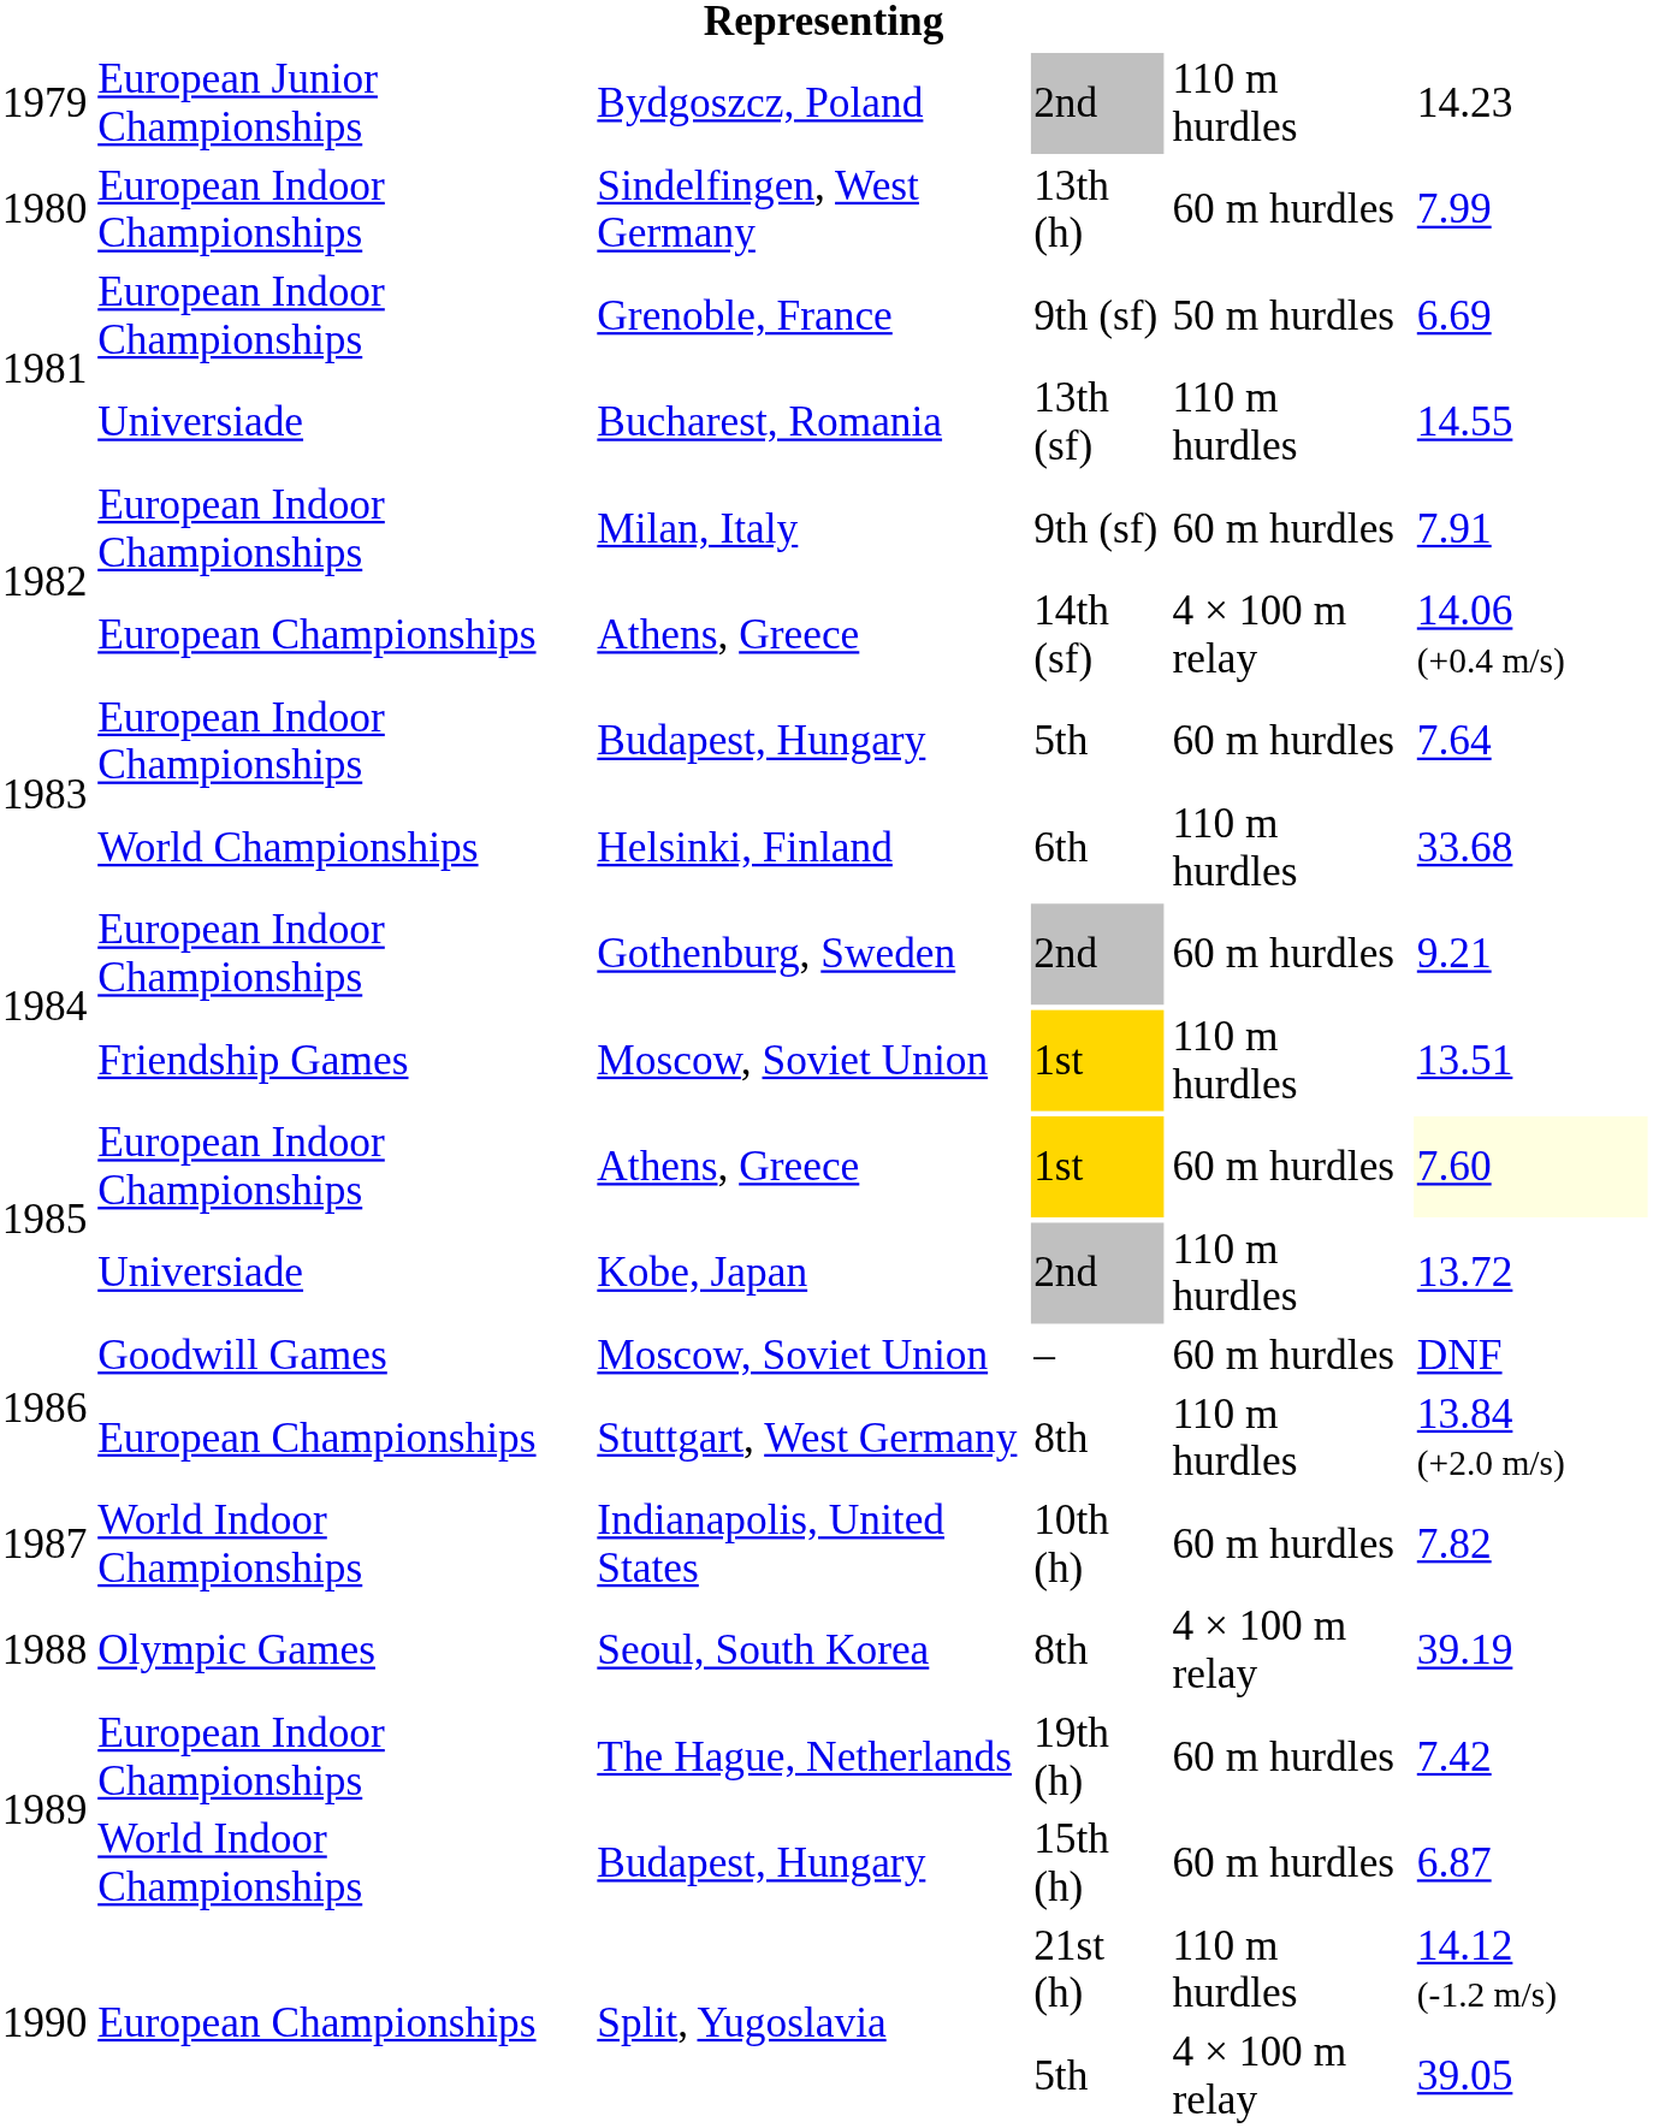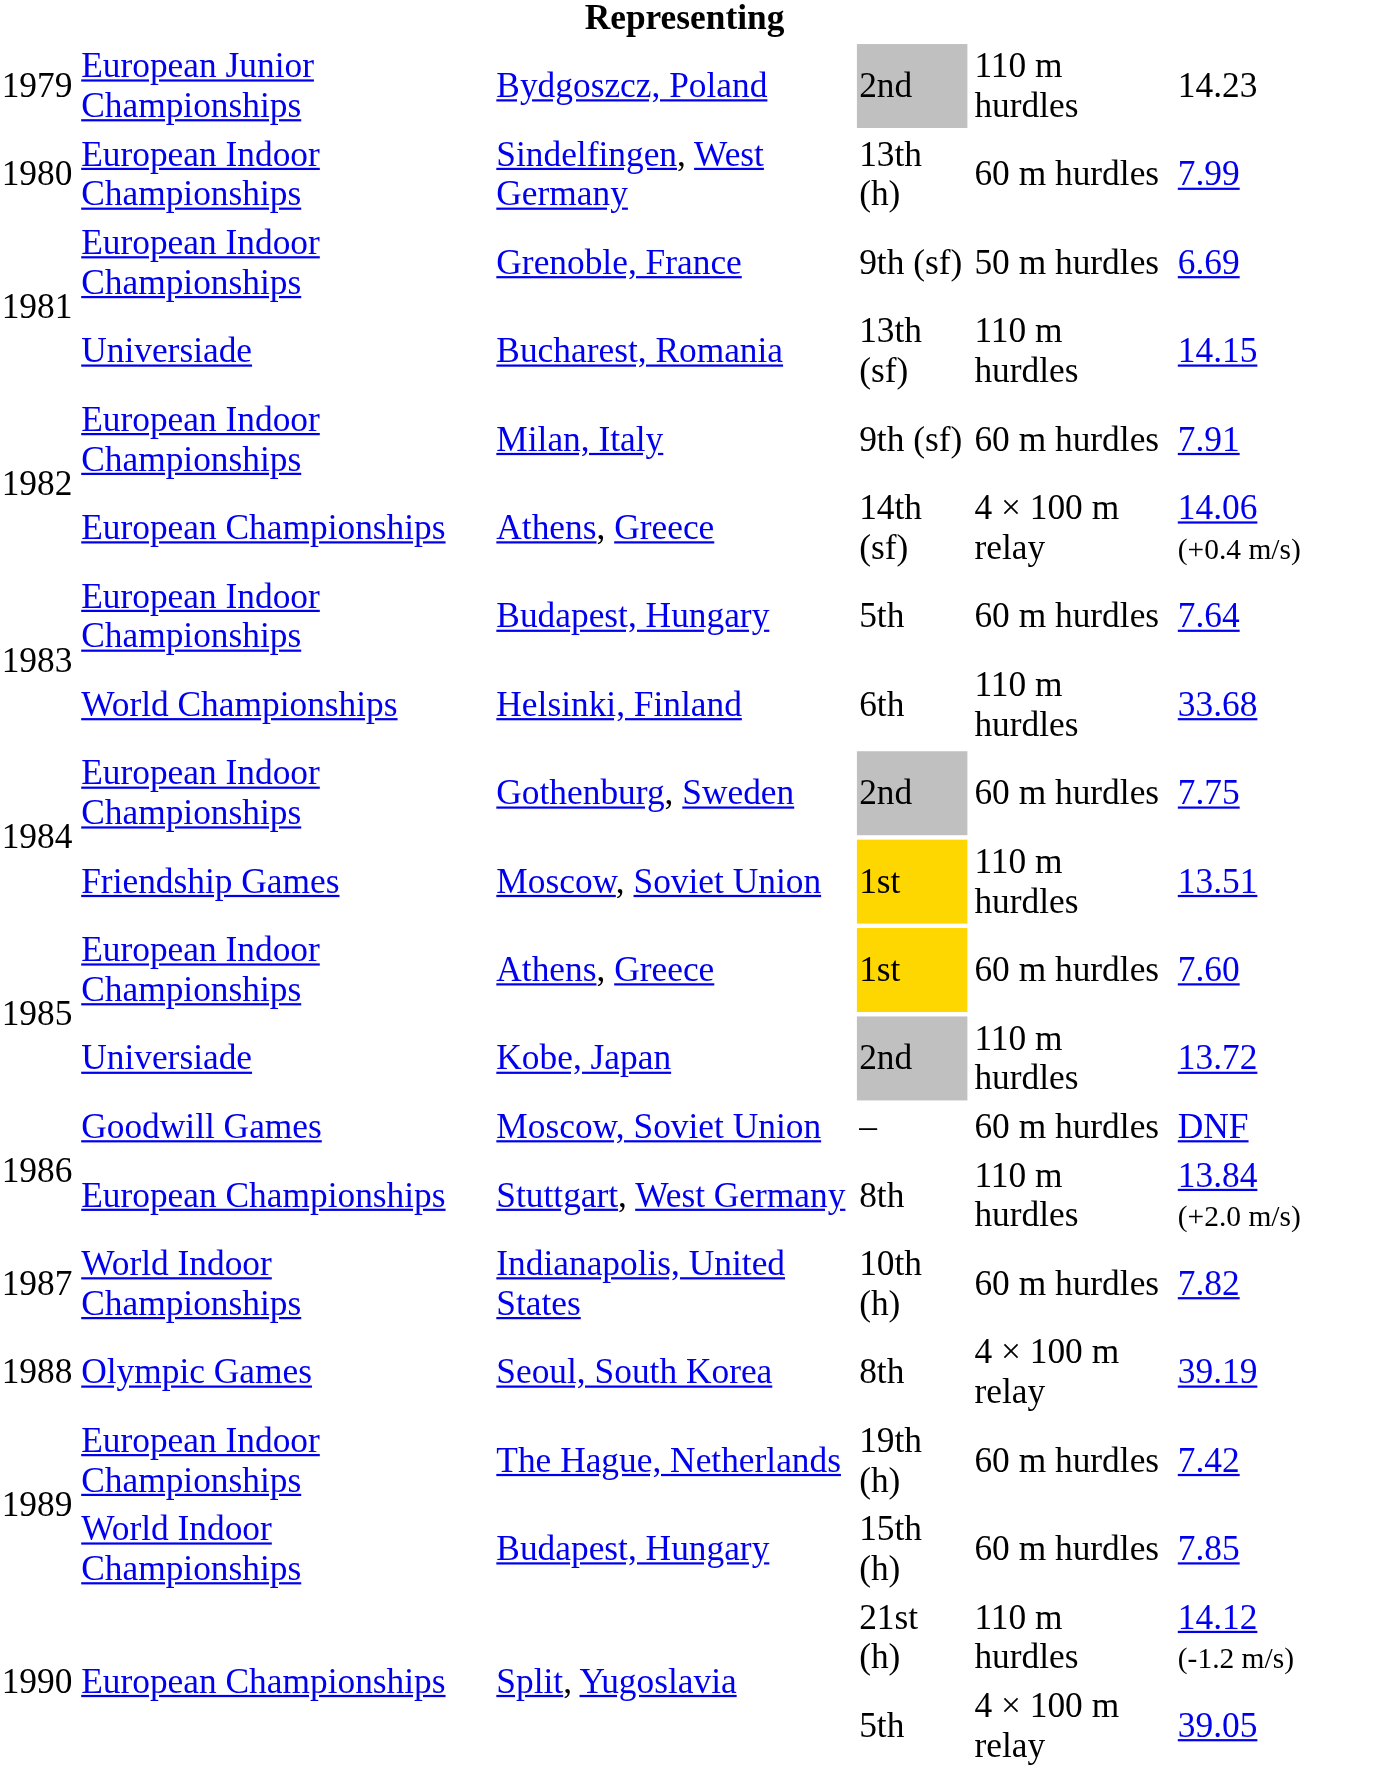Bucharest, Romania | column 6: 14.55 -> 14.15
Gothenburg, Sweden | column 6: 9.21 -> 7.75
Athens, Greece / 1st | column 6: lightyellow background -> no background
Budapest, Hungary / 15th (h) | column 6: 6.87 -> 7.85
